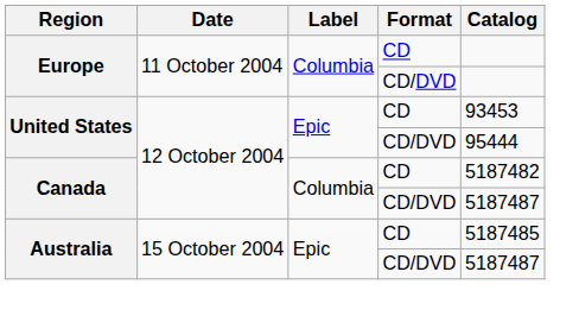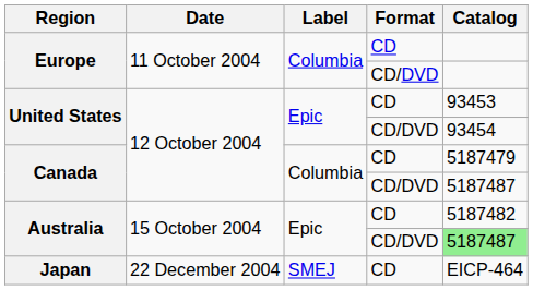United States / CD/DVD | Catalog: 95444 -> 93454
Canada / CD | Catalog: 5187482 -> 5187479
Australia / CD | Catalog: 5187485 -> 5187482
Australia / CD/DVD | Catalog: no background -> lightgreen background
+ row: Japan | 22 December 2004 | SMEJ | CD | EICP-464
